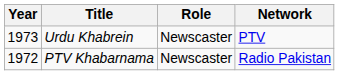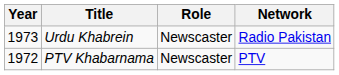Urdu Khabrein | Network: PTV -> Radio Pakistan
PTV Khabarnama | Network: Radio Pakistan -> PTV
